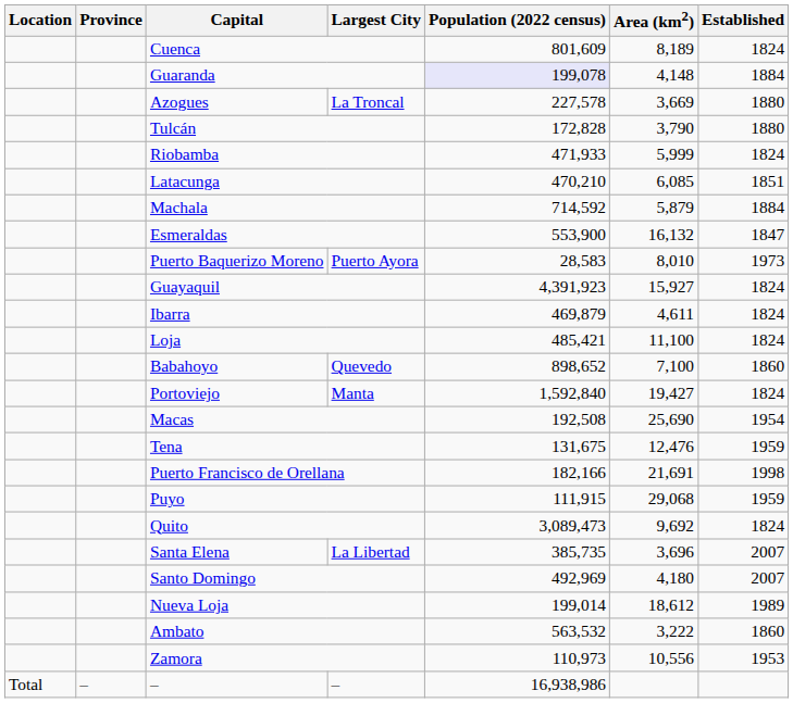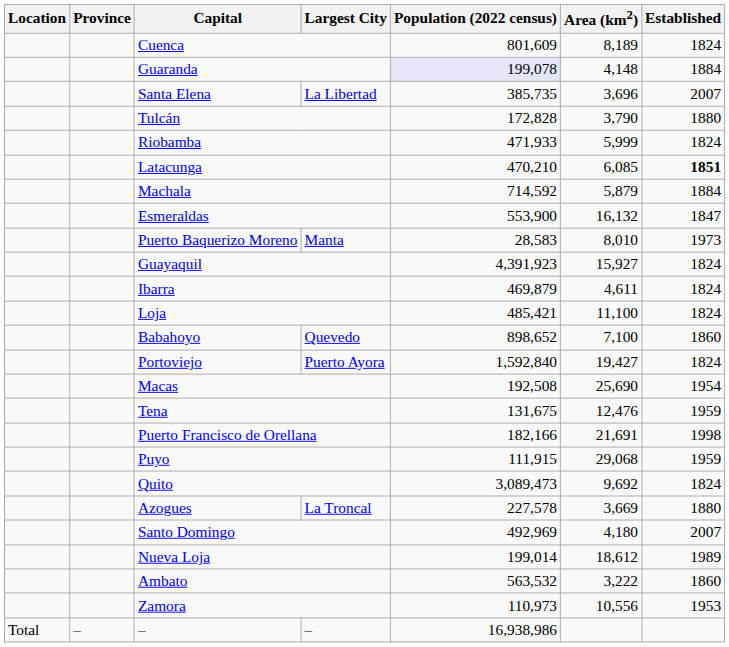rows swapped: Azogues <-> Santa Elena
Latacunga | Established: normal -> bold
Puerto Baquerizo Moreno | Largest City: Puerto Ayora -> Manta
Portoviejo | Largest City: Manta -> Puerto Ayora
